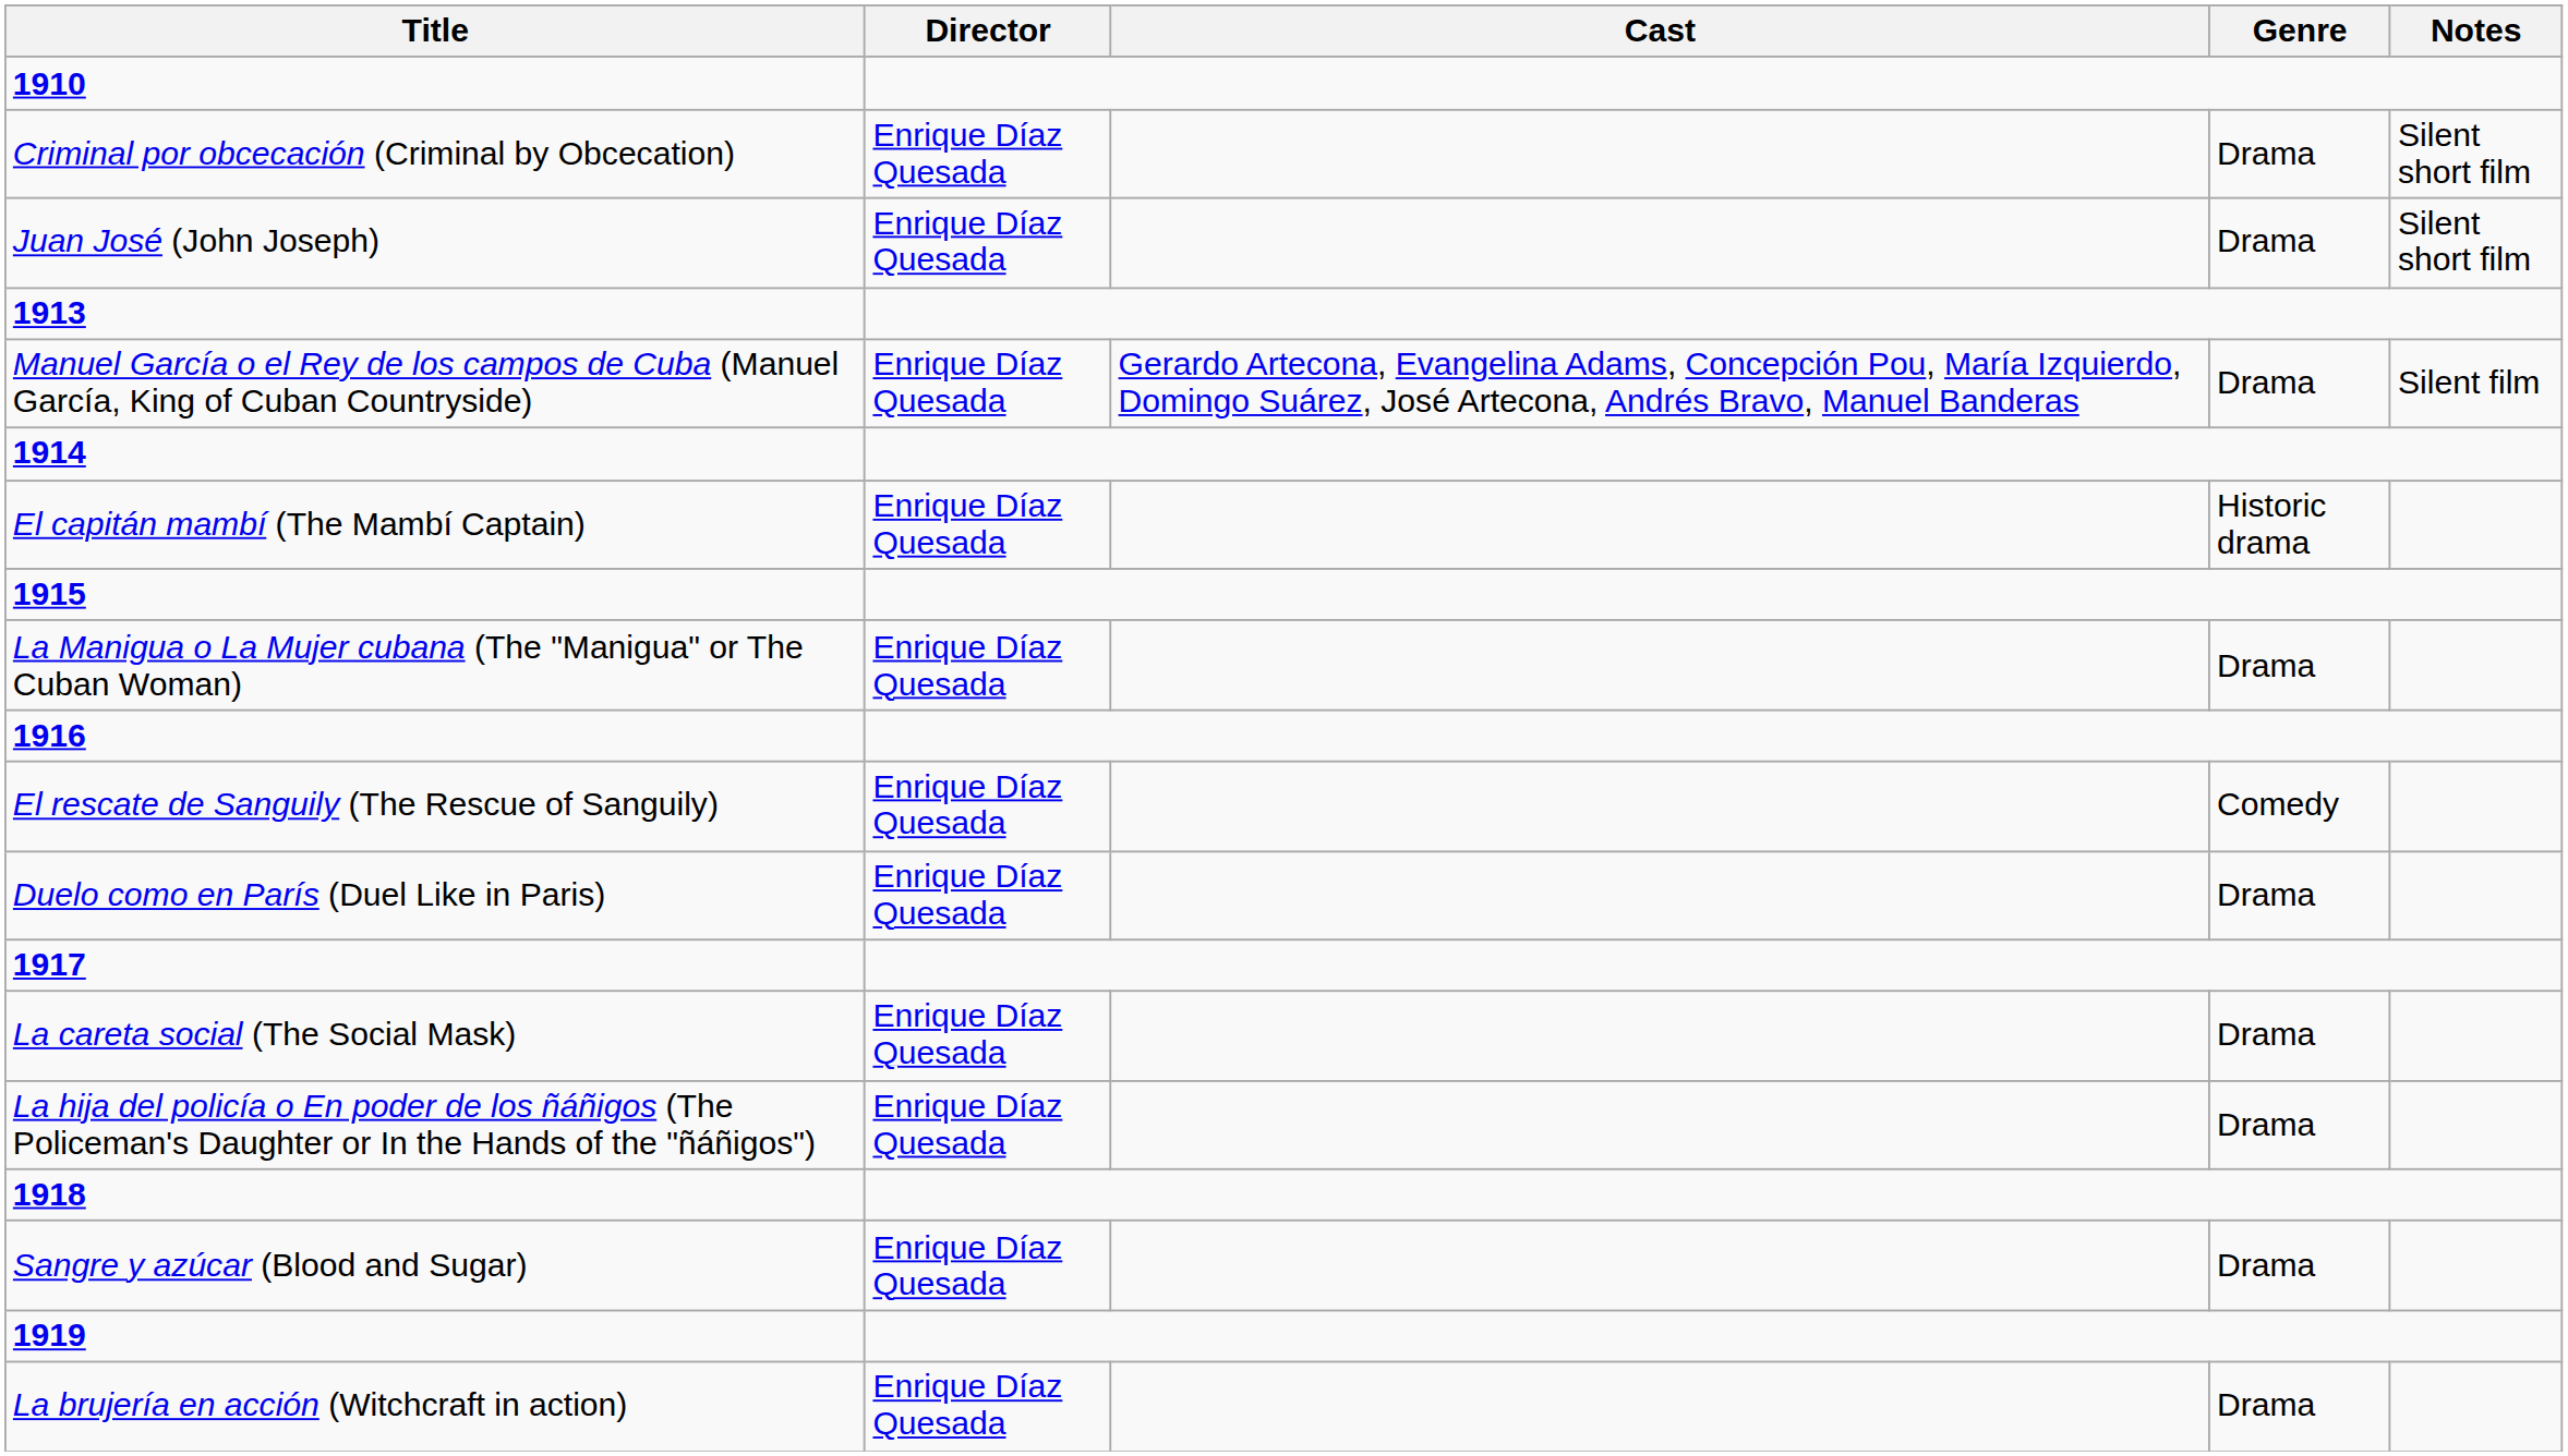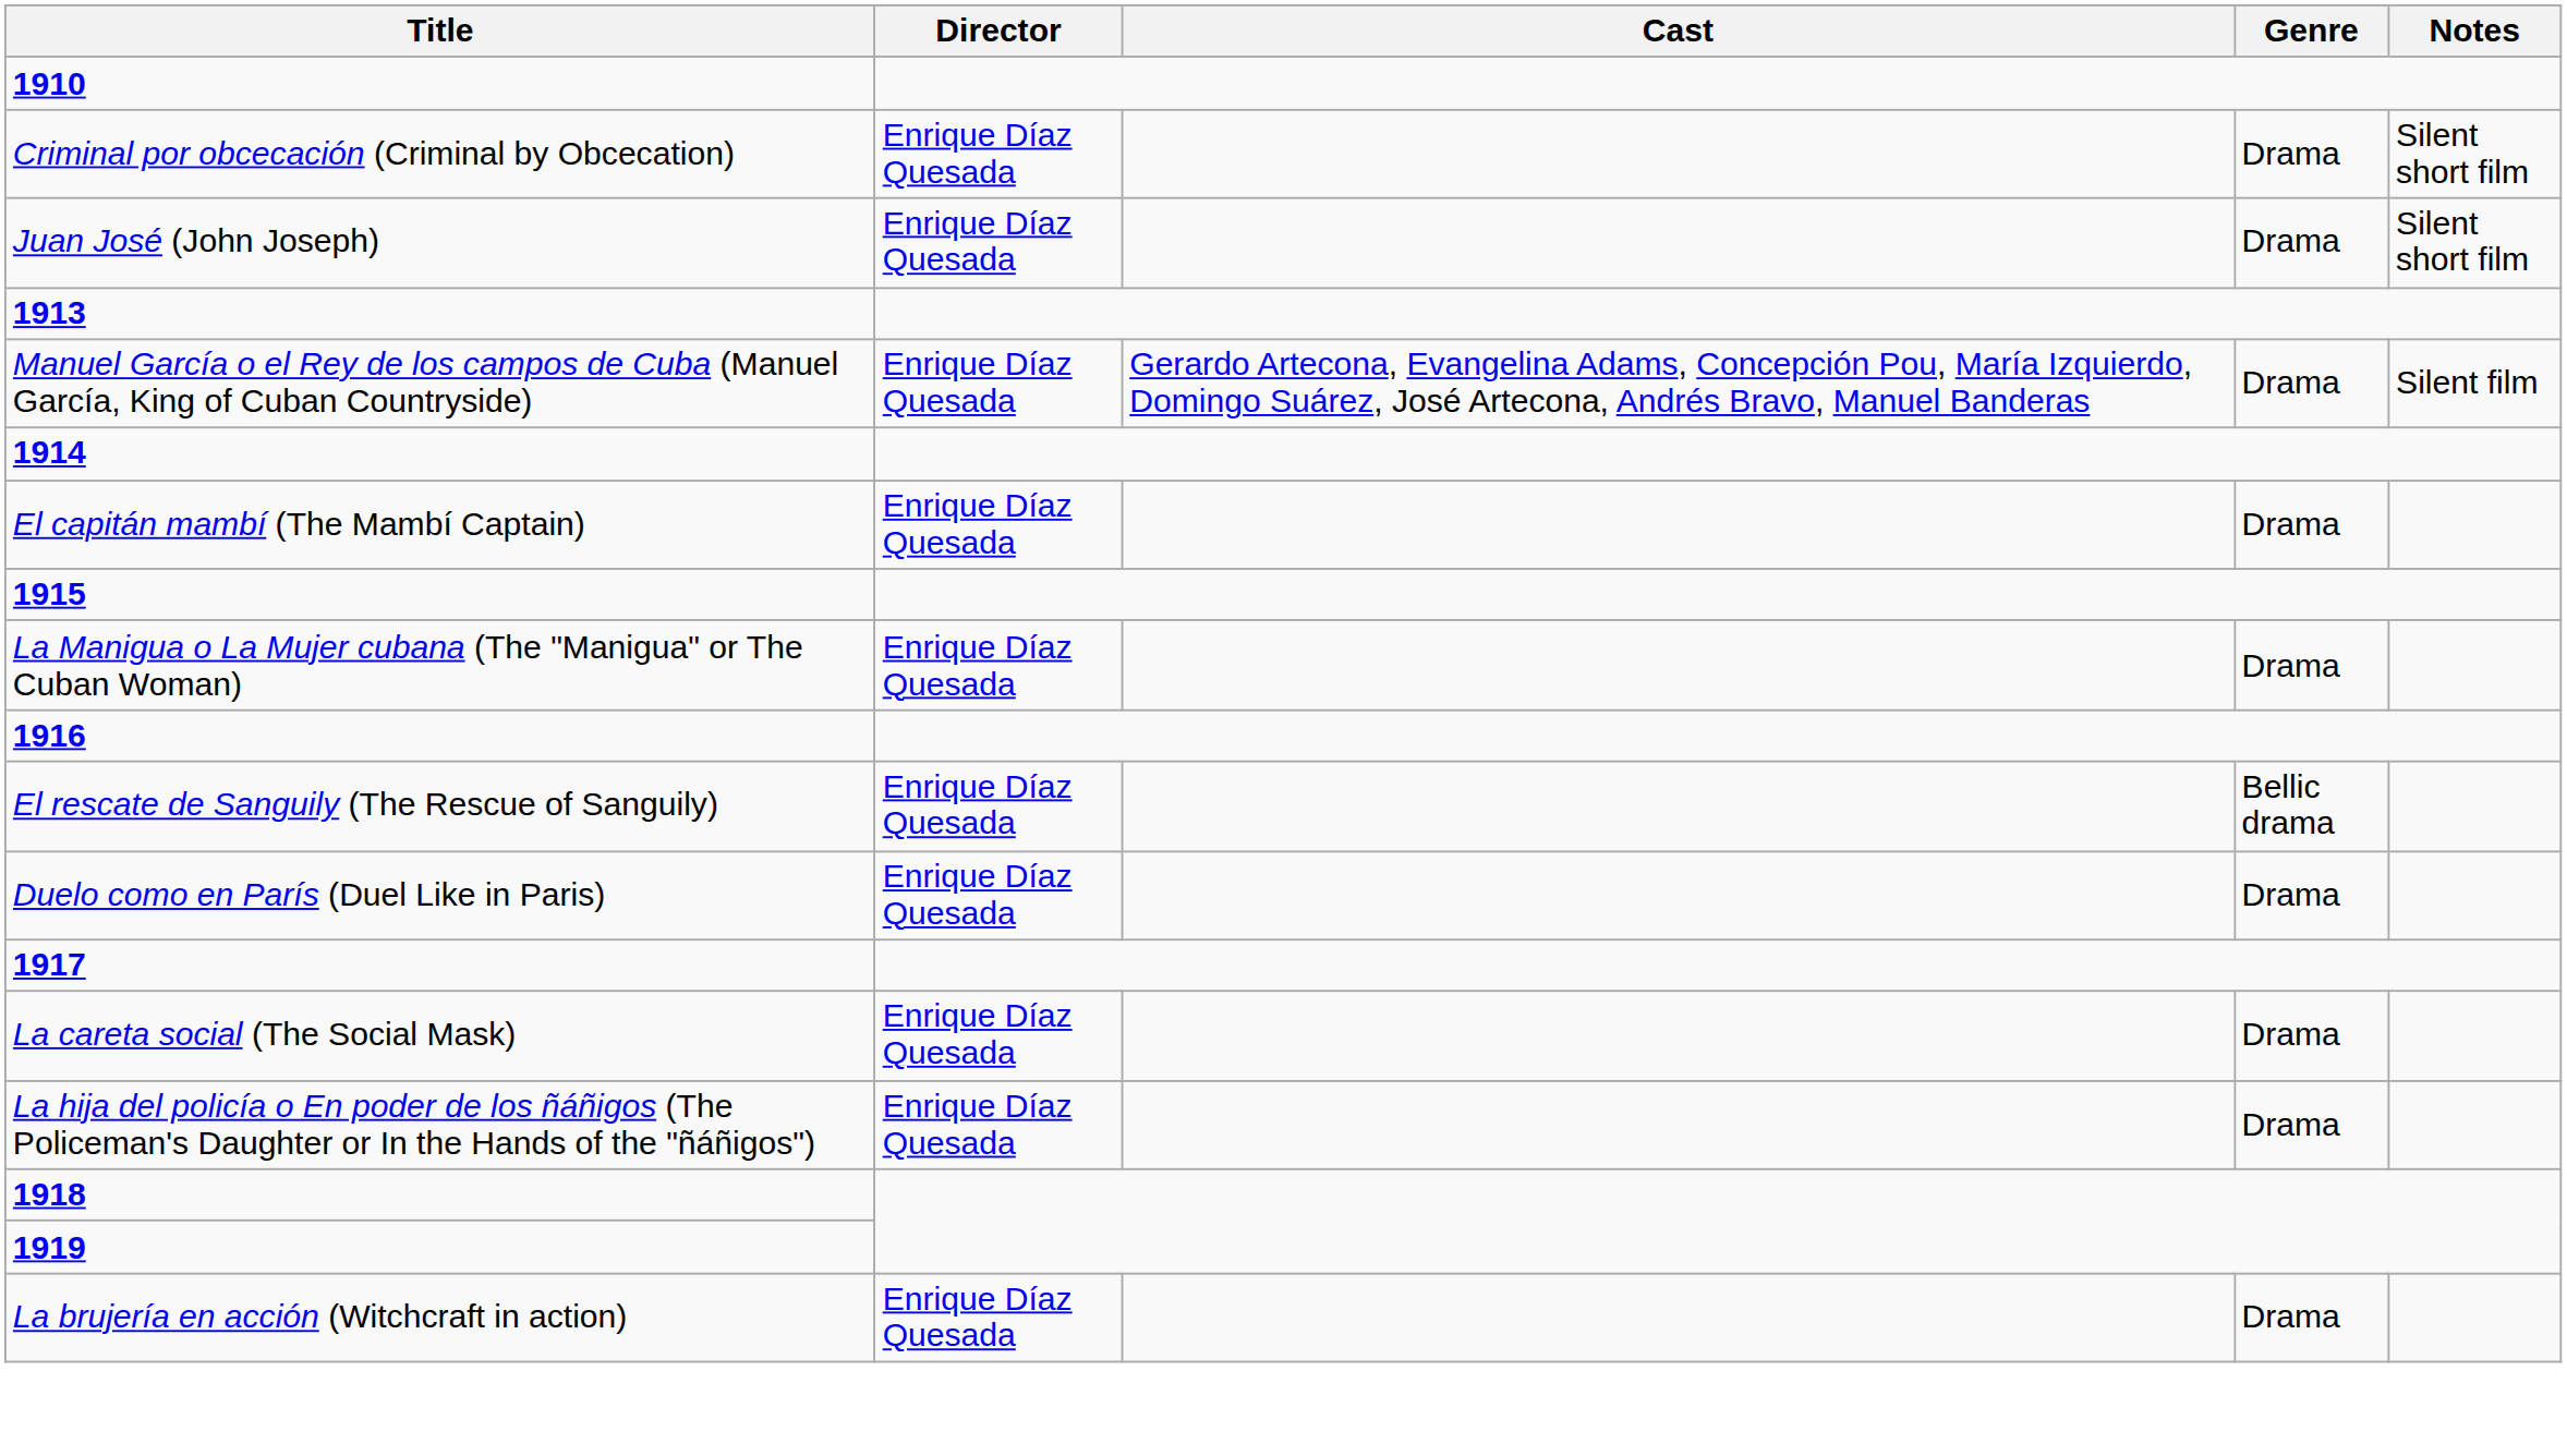El capitán mambí (The Mambí Captain) | Genre: Historic drama -> Drama
El rescate de Sanguily (The Rescue of Sanguily) | Genre: Comedy -> Bellic drama
- row: Sangre y azúcar (Blood and Sugar) | Enrique Díaz Quesada | Drama
